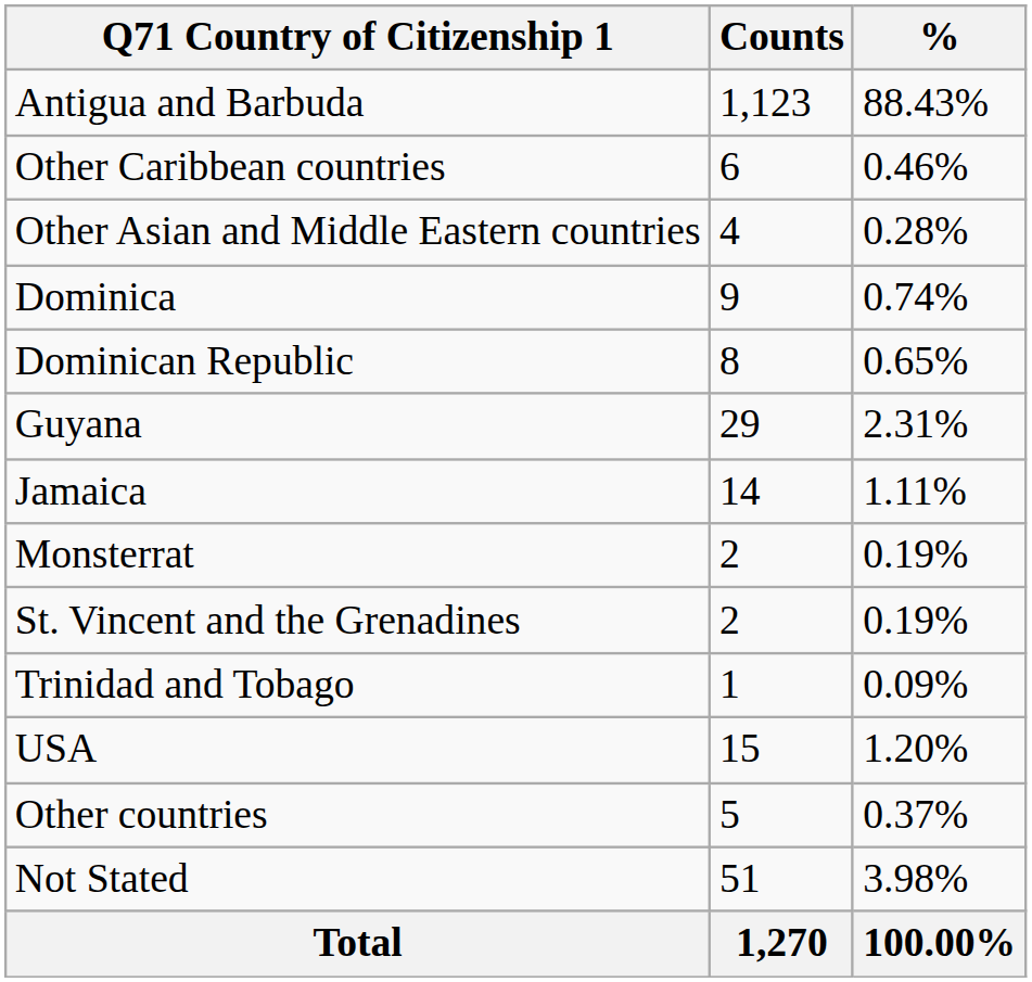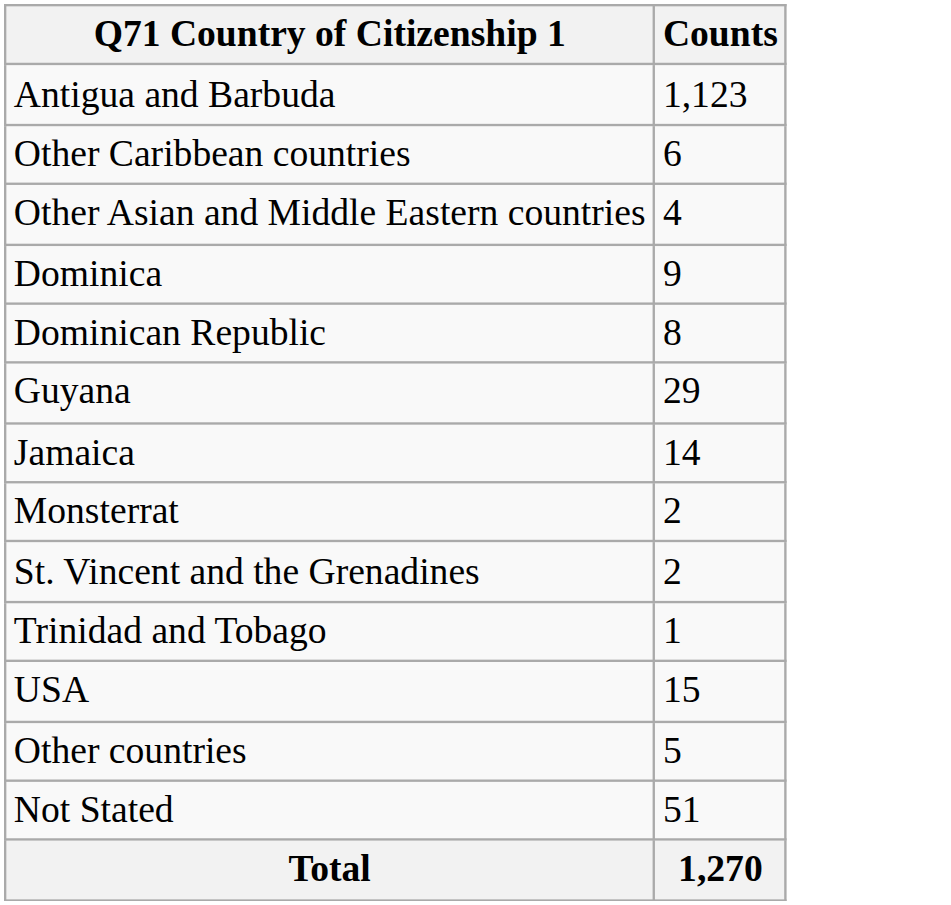- column: % | 88.43% | 0.46% | 0.28% | 0.74% | 0.65% | 2.31% | 1.11% | 0.19% | 0.19% | 0.09% | 1.20% | 0.37% | 3.98% | 100.00%
